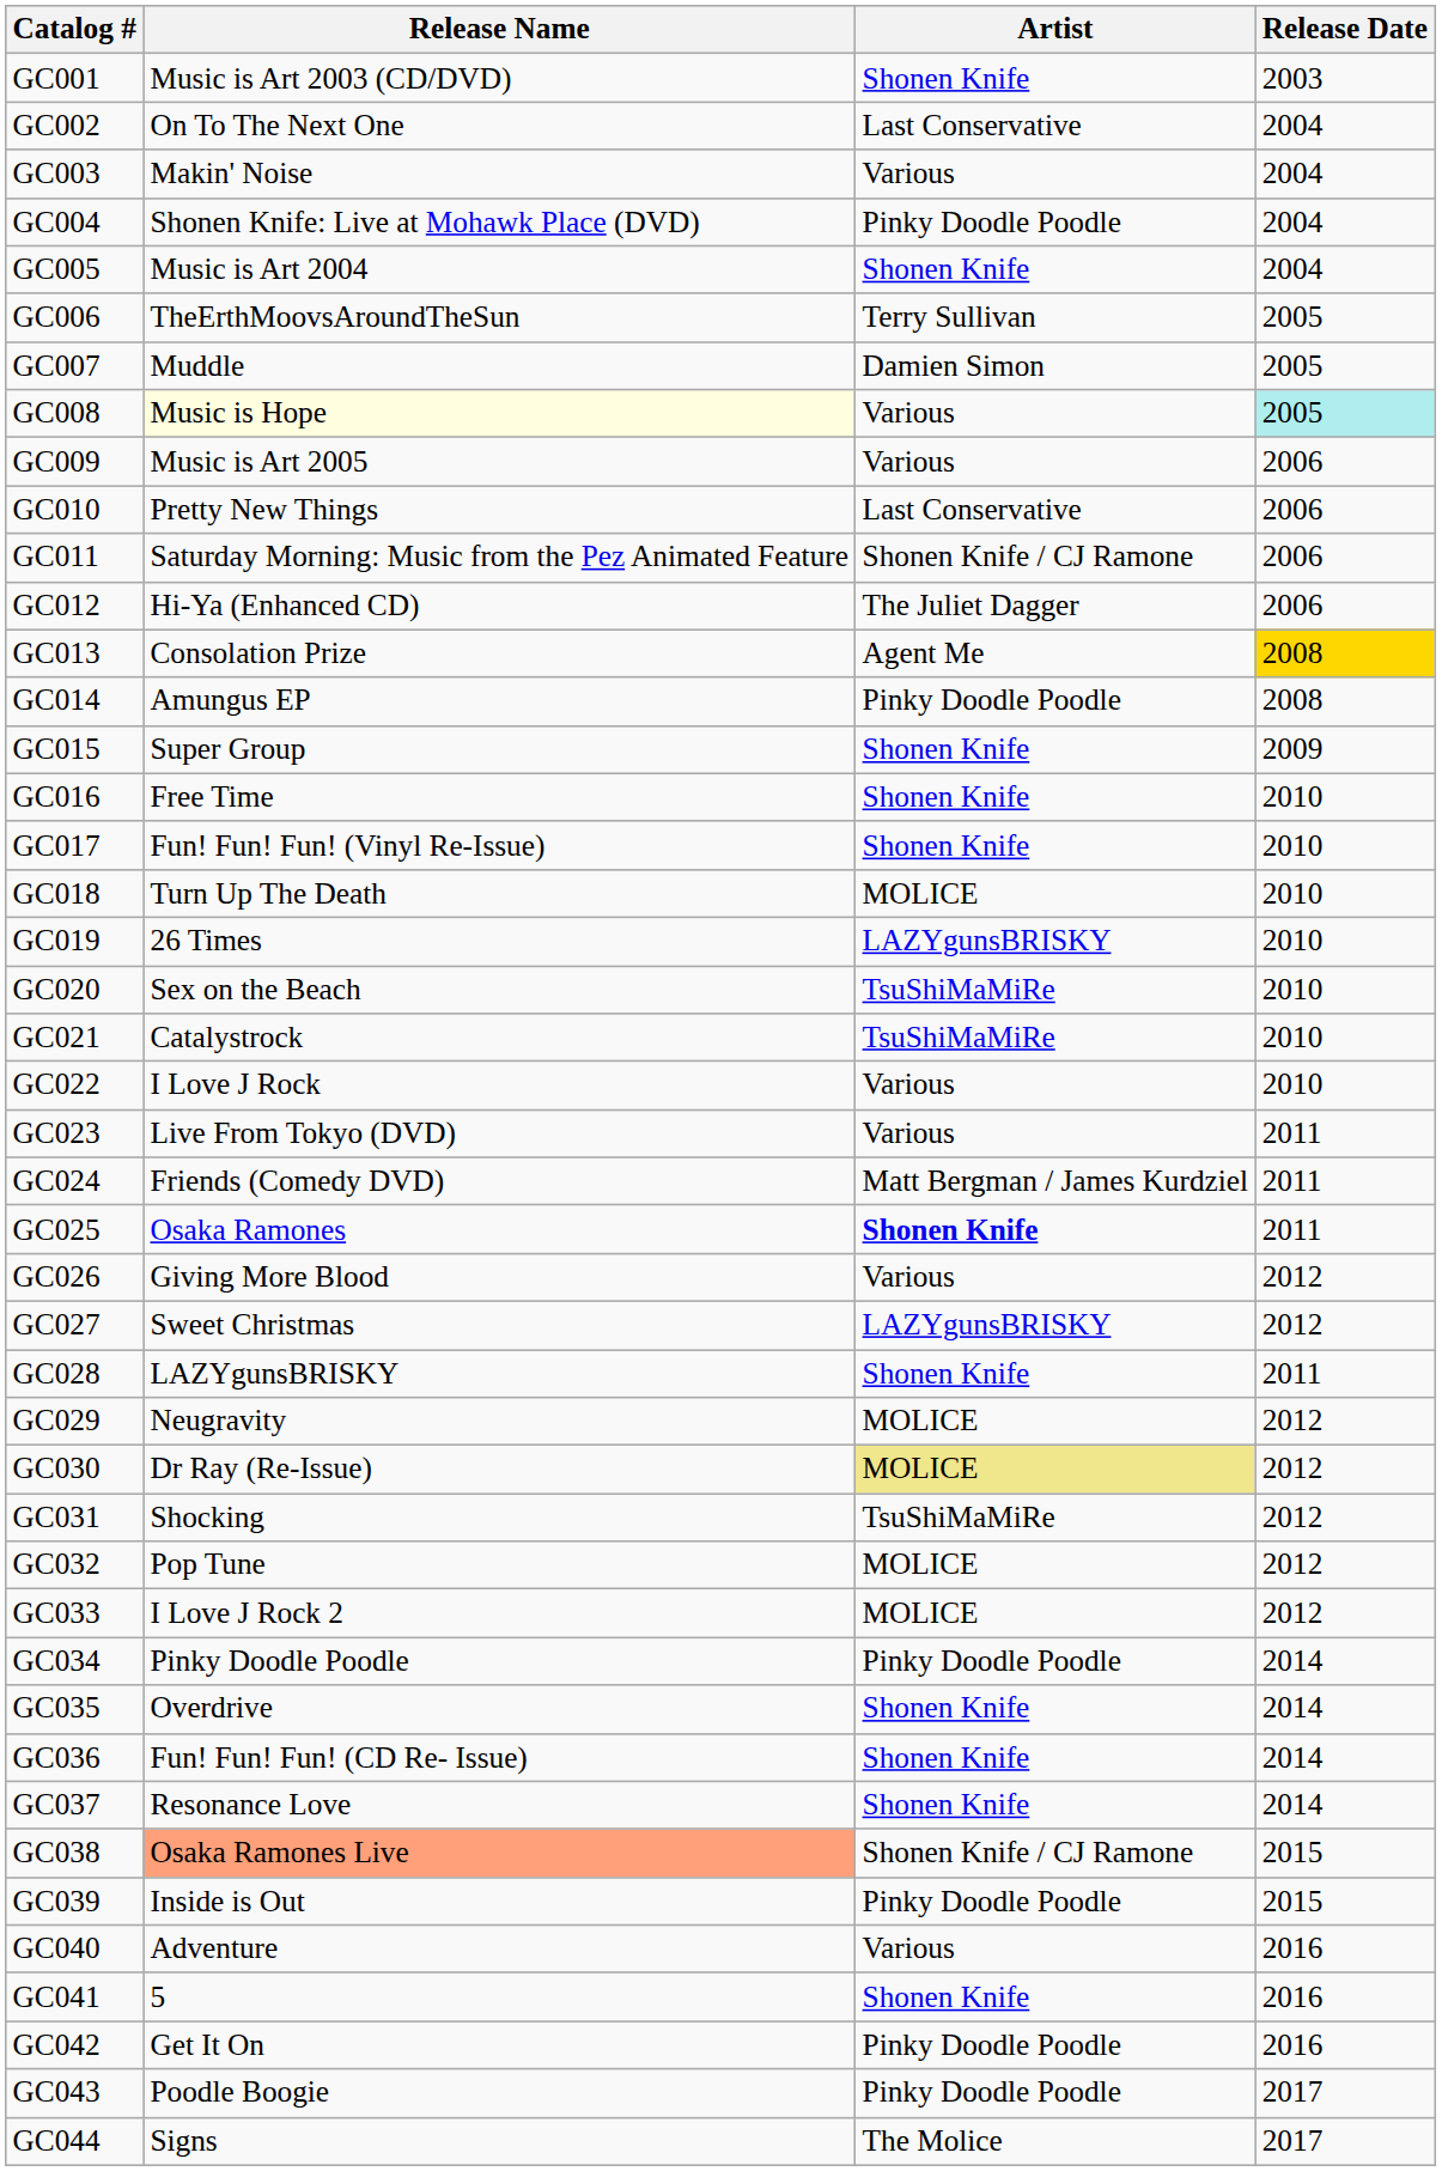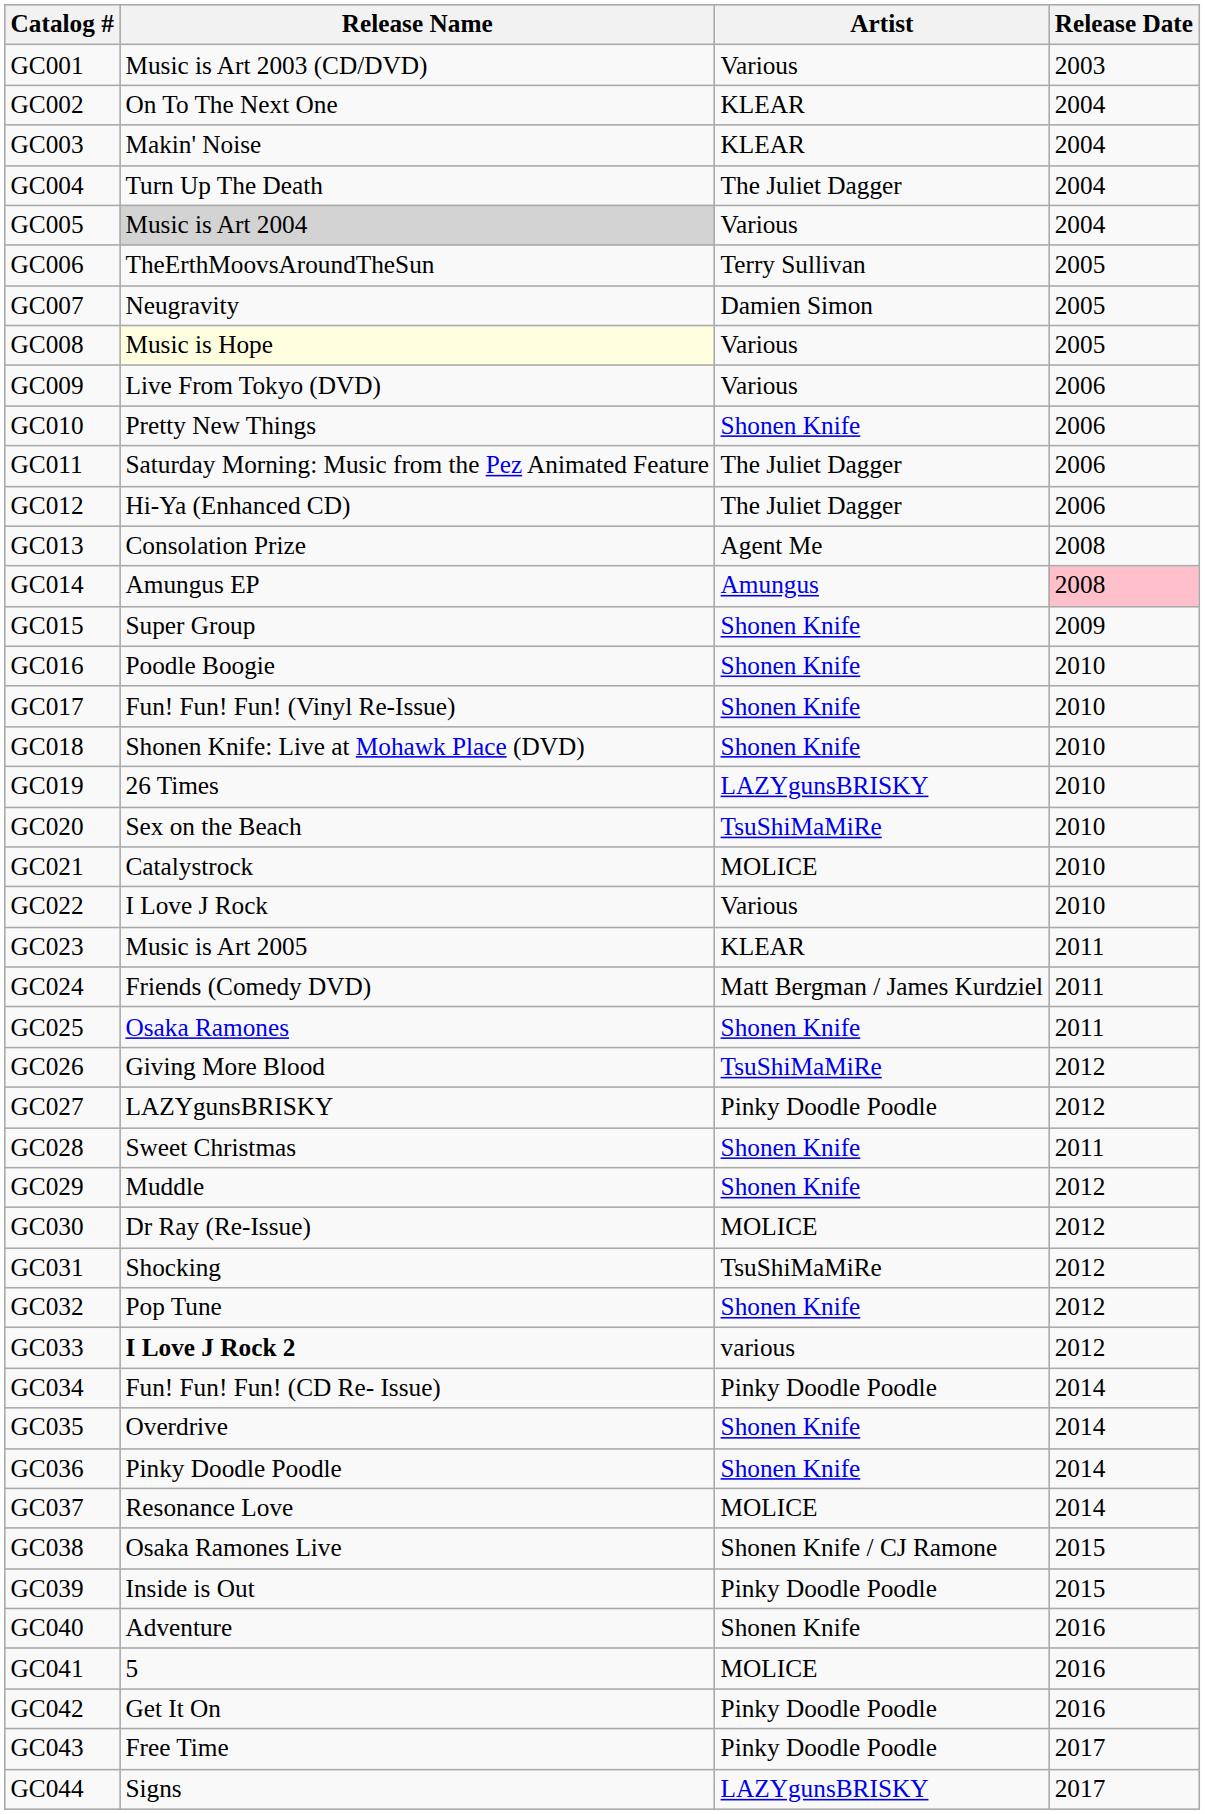GC001 | Artist: Shonen Knife -> Various
GC002 | Artist: Last Conservative -> KLEAR
GC003 | Artist: Various -> KLEAR
GC004 | Release Name: Shonen Knife: Live at Mohawk Place (DVD) -> Turn Up The Death
GC004 | Artist: Pinky Doodle Poodle -> The Juliet Dagger
GC005 | Release Name: no background -> lightgrey background
GC005 | Artist: Shonen Knife -> Various
GC007 | Release Name: Muddle -> Neugravity
GC008 | Release Date: paleturquoise background -> no background
GC009 | Release Name: Music is Art 2005 -> Live From Tokyo (DVD)
GC010 | Artist: Last Conservative -> Shonen Knife
GC011 | Artist: Shonen Knife / CJ Ramone -> The Juliet Dagger
GC013 | Release Date: gold background -> no background
GC014 | Artist: Pinky Doodle Poodle -> Amungus
GC014 | Release Date: no background -> pink background
GC016 | Release Name: Free Time -> Poodle Boogie
GC018 | Release Name: Turn Up The Death -> Shonen Knife: Live at Mohawk Place (DVD)
GC018 | Artist: MOLICE -> Shonen Knife
GC021 | Artist: TsuShiMaMiRe -> MOLICE
GC023 | Release Name: Live From Tokyo (DVD) -> Music is Art 2005
GC023 | Artist: Various -> KLEAR
GC025 | Artist: bold -> normal
GC026 | Artist: Various -> TsuShiMaMiRe
GC027 | Release Name: Sweet Christmas -> LAZYgunsBRISKY
GC027 | Artist: LAZYgunsBRISKY -> Pinky Doodle Poodle
GC028 | Release Name: LAZYgunsBRISKY -> Sweet Christmas
GC029 | Release Name: Neugravity -> Muddle
GC029 | Artist: MOLICE -> Shonen Knife
GC030 | Artist: khaki background -> no background
GC032 | Artist: MOLICE -> Shonen Knife
GC033 | Release Name: normal -> bold
GC033 | Artist: MOLICE -> various
GC034 | Release Name: Pinky Doodle Poodle -> Fun! Fun! Fun! (CD Re- Issue)
GC036 | Release Name: Fun! Fun! Fun! (CD Re- Issue) -> Pinky Doodle Poodle
GC037 | Artist: Shonen Knife -> MOLICE
GC038 | Release Name: lightsalmon background -> no background
GC040 | Artist: Various -> Shonen Knife
GC041 | Artist: Shonen Knife -> MOLICE
GC043 | Release Name: Poodle Boogie -> Free Time
GC044 | Artist: The Molice -> LAZYgunsBRISKY
